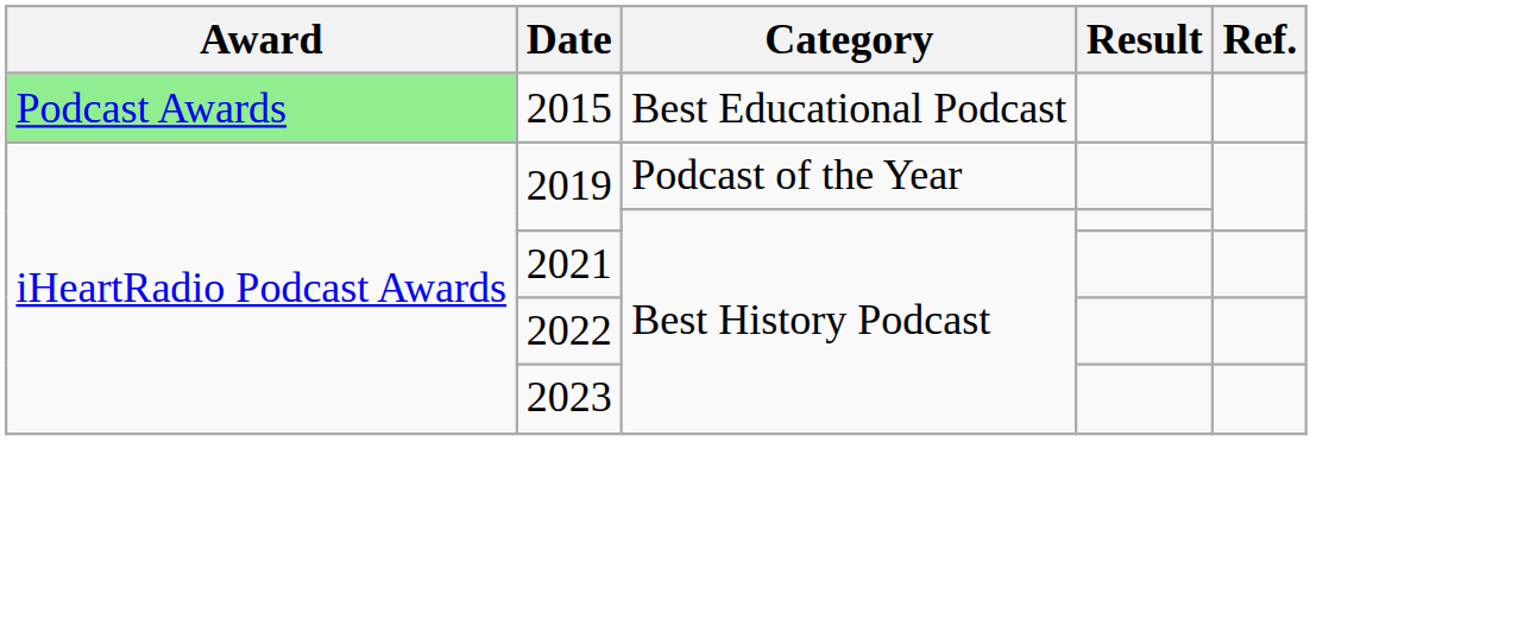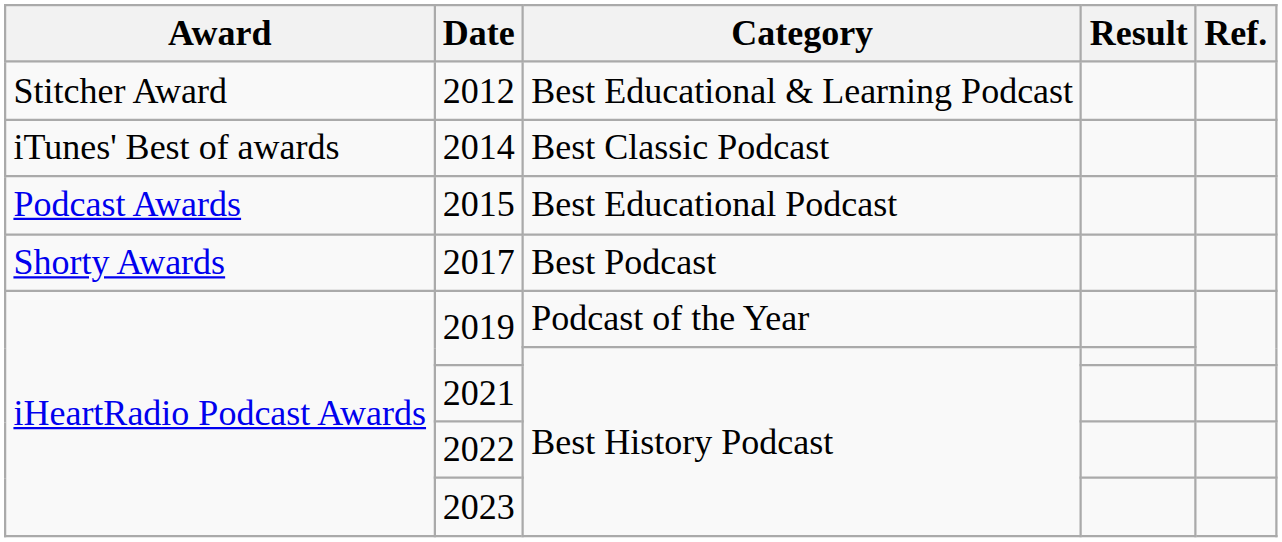+ row: Stitcher Award | 2012 | Best Educational & Learning Podcast
+ row: iTunes' Best of awards | 2014 | Best Classic Podcast
2015 | Award: lightgreen background -> no background
+ row: Shorty Awards | 2017 | Best Podcast
